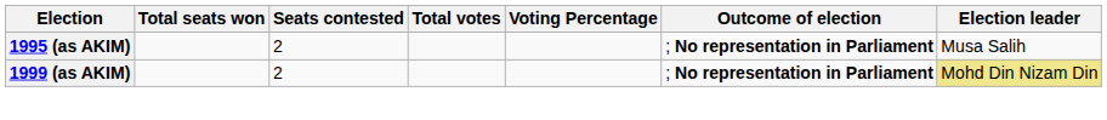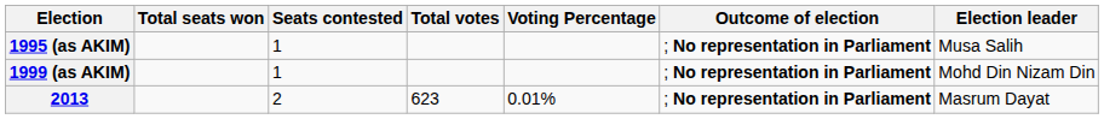1995 (as AKIM) | Seats contested: 2 -> 1
1999 (as AKIM) | Seats contested: 2 -> 1
1999 (as AKIM) | Election leader: khaki background -> no background
+ row: 2013 | 2 | 623 | 0.01% | ; No representation in Parliament | Masrum Dayat
